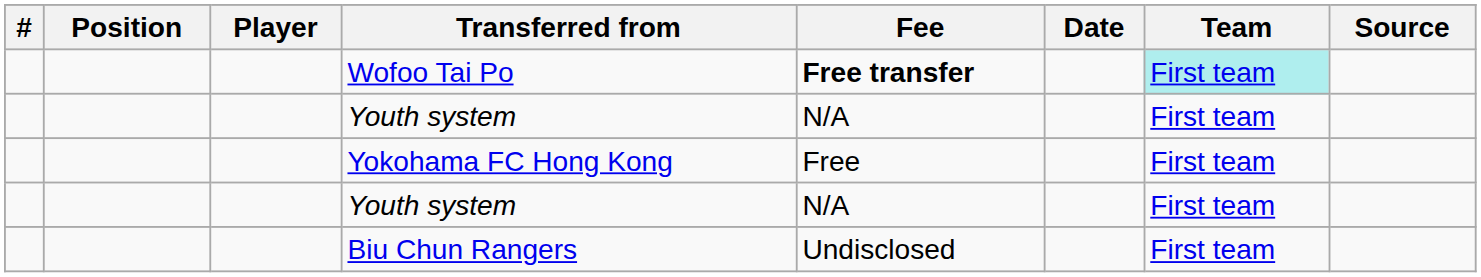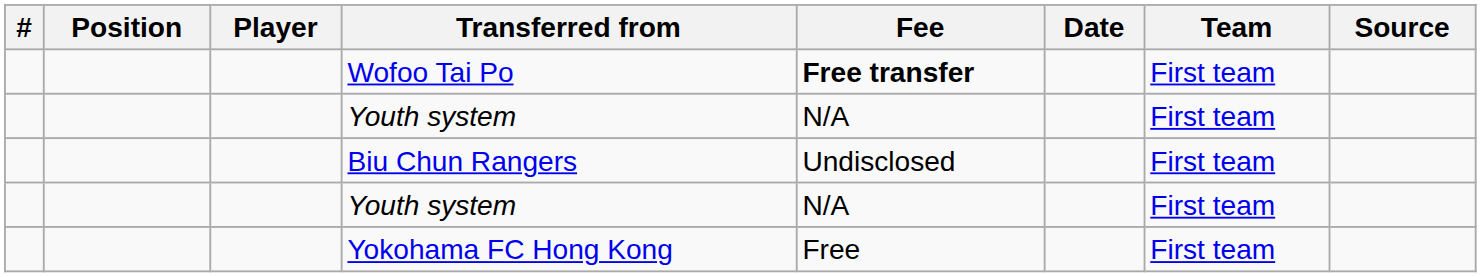Wofoo Tai Po | Team: paleturquoise background -> no background
rows swapped: Biu Chun Rangers <-> Yokohama FC Hong Kong
